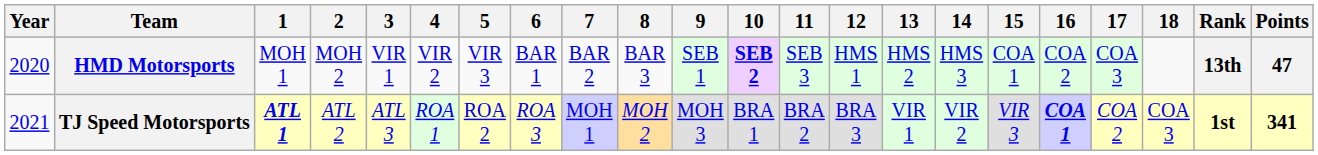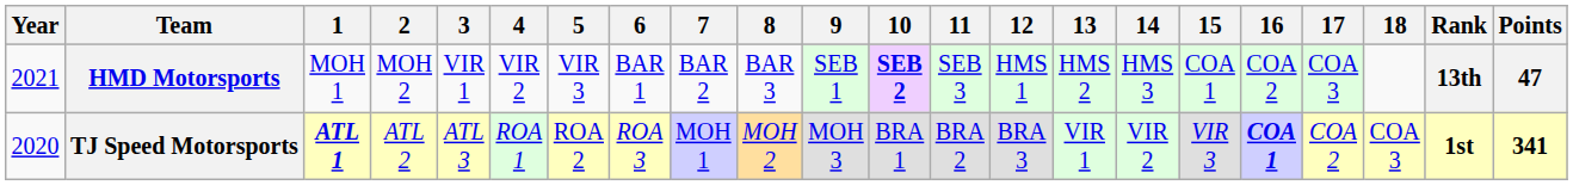HMD Motorsports | Year: 2020 -> 2021
TJ Speed Motorsports | Year: 2021 -> 2020
